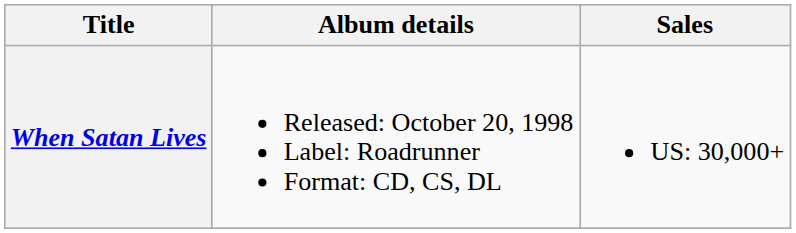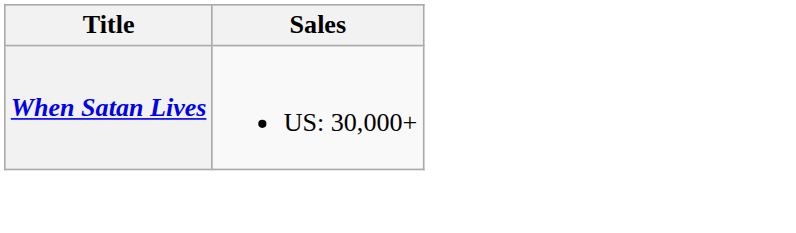- column: Album details | Released: October 20, 1998 Label: Roadrunner Format: CD, CS, DL
